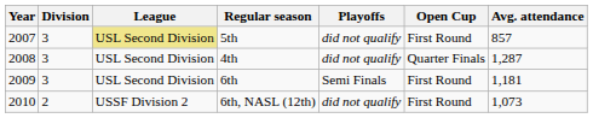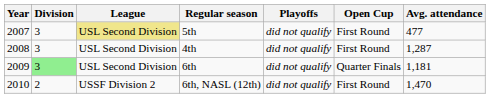5th | Avg. attendance: 857 -> 477
4th | Open Cup: Quarter Finals -> First Round
6th | Division: no background -> lightgreen background
6th | Playoffs: Semi Finals -> did not qualify
6th | Open Cup: First Round -> Quarter Finals
6th, NASL (12th) | Avg. attendance: 1,073 -> 1,470
